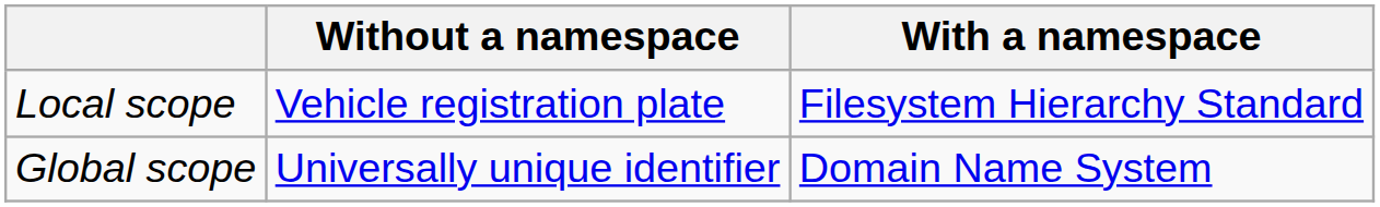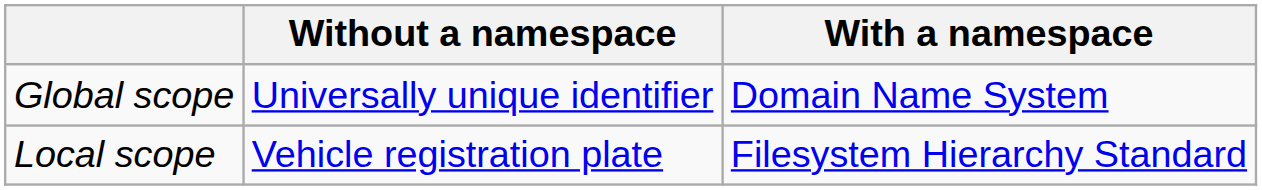rows swapped: Local scope <-> Global scope
